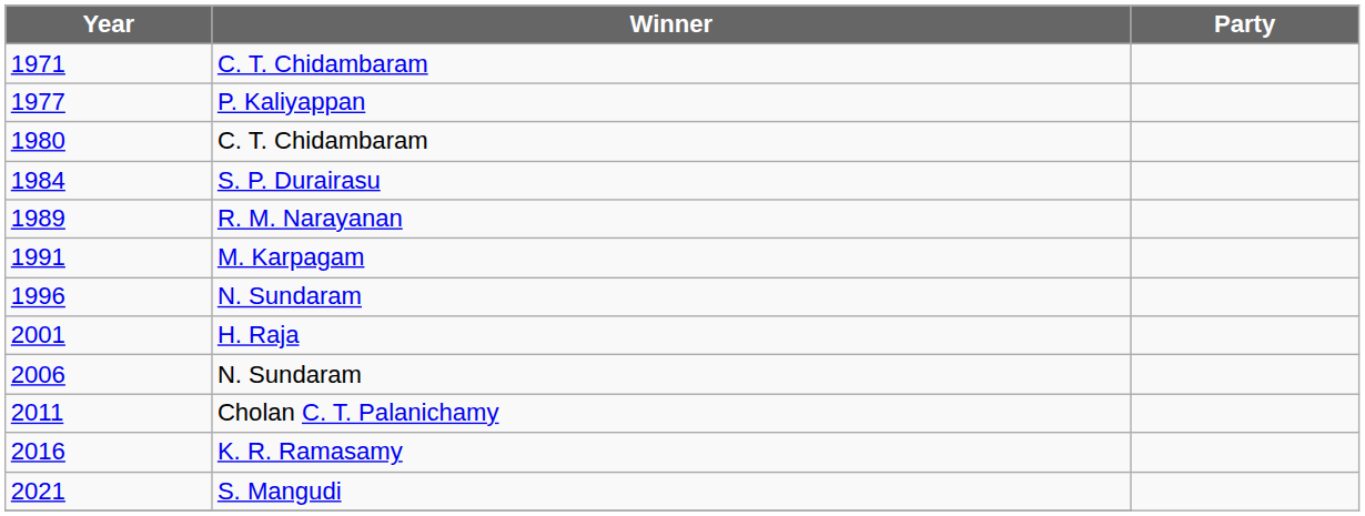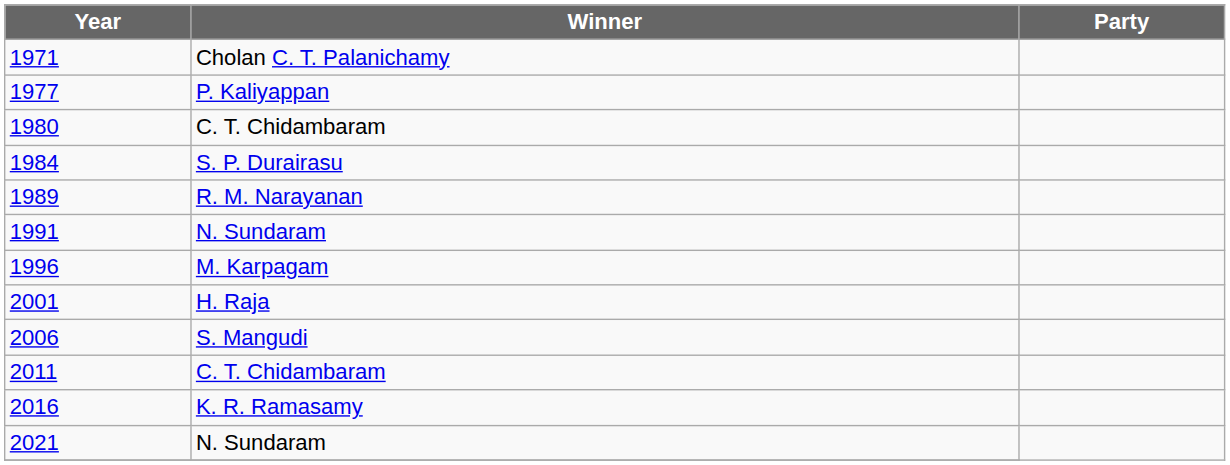1971 | Winner: C. T. Chidambaram -> Cholan C. T. Palanichamy
1991 | Winner: M. Karpagam -> N. Sundaram
1996 | Winner: N. Sundaram -> M. Karpagam
2006 | Winner: N. Sundaram -> S. Mangudi
2011 | Winner: Cholan C. T. Palanichamy -> C. T. Chidambaram
2021 | Winner: S. Mangudi -> N. Sundaram
